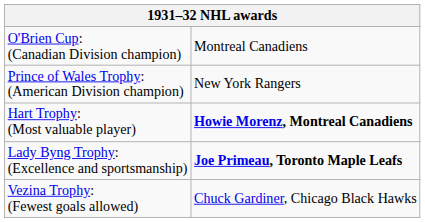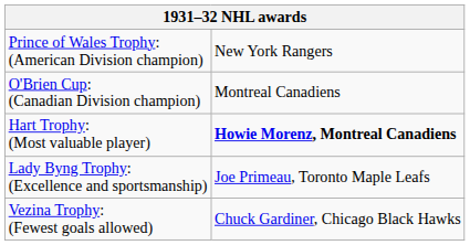rows swapped: O'Brien Cup: (Canadian Division champion) <-> Prince of Wales Trophy: (American Division champion)
Lady Byng Trophy: (Excellence and sportsmanship) | column 2: bold -> normal
